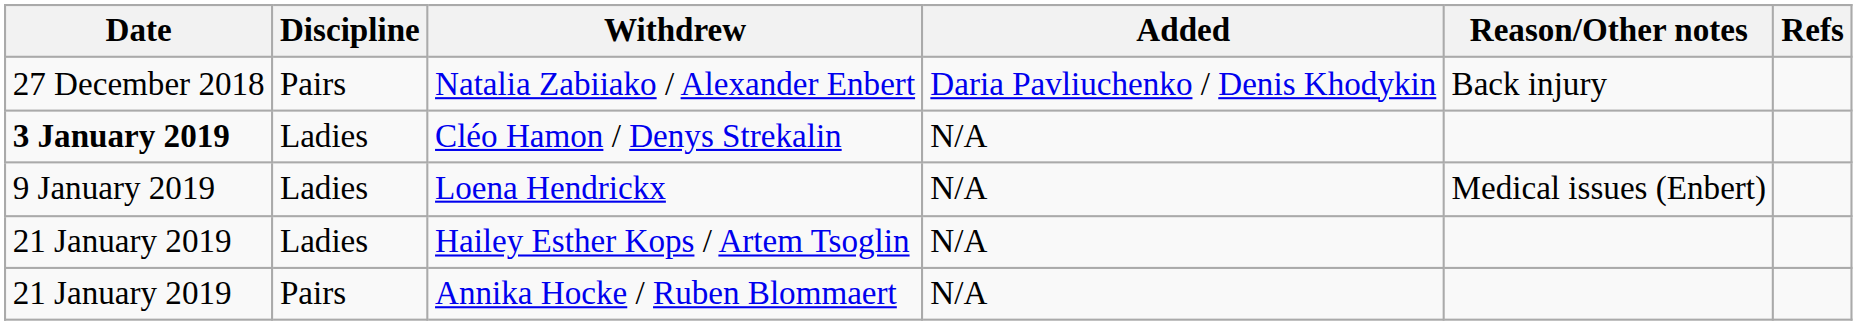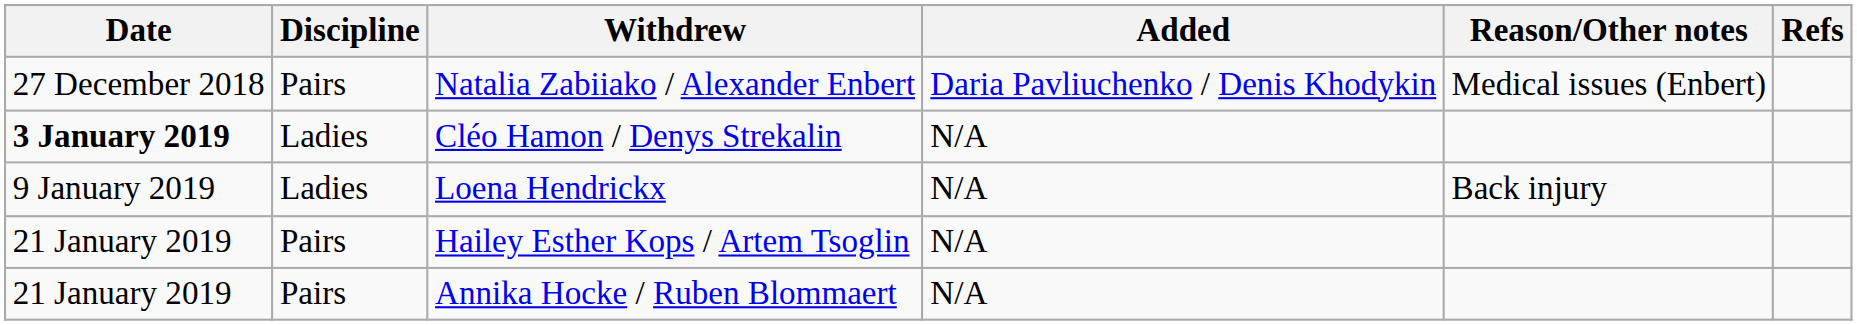Natalia Zabiiako / Alexander Enbert | Reason/Other notes: Back injury -> Medical issues (Enbert)
Loena Hendrickx | Reason/Other notes: Medical issues (Enbert) -> Back injury
Hailey Esther Kops / Artem Tsoglin | Discipline: Ladies -> Pairs
